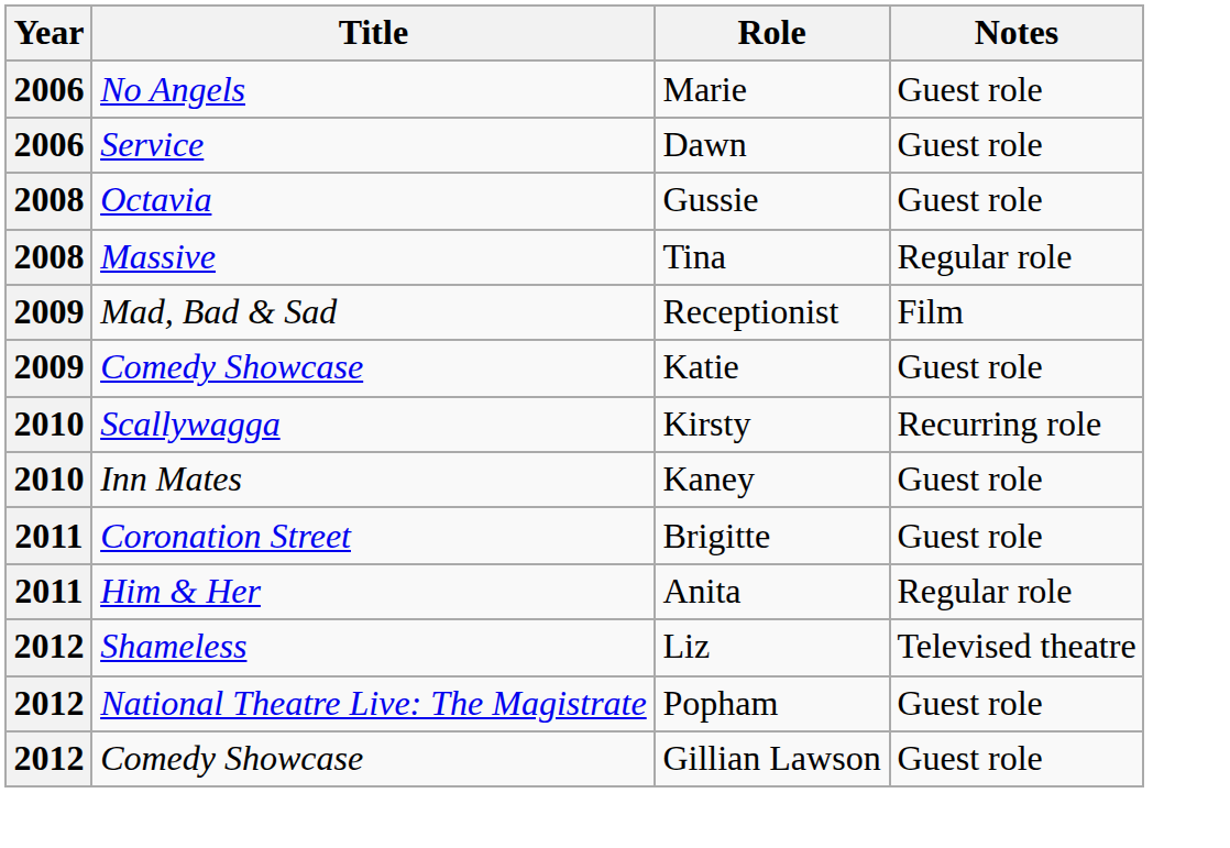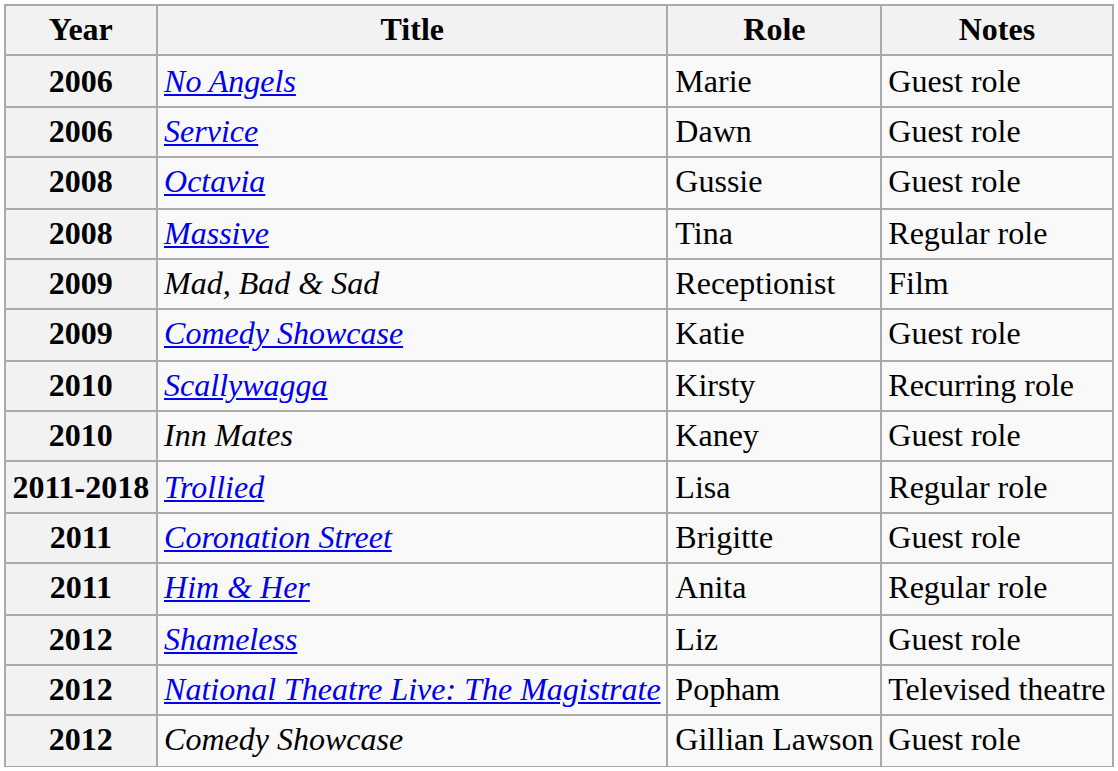+ row: 2011-2018 | Trollied | Lisa | Regular role
Liz | Notes: Televised theatre -> Guest role
Popham | Notes: Guest role -> Televised theatre
